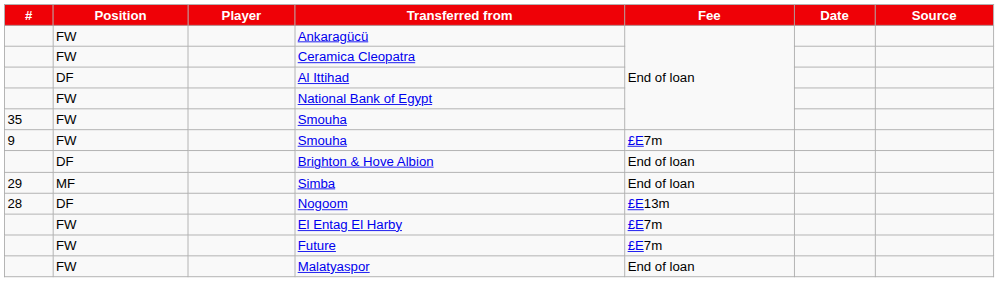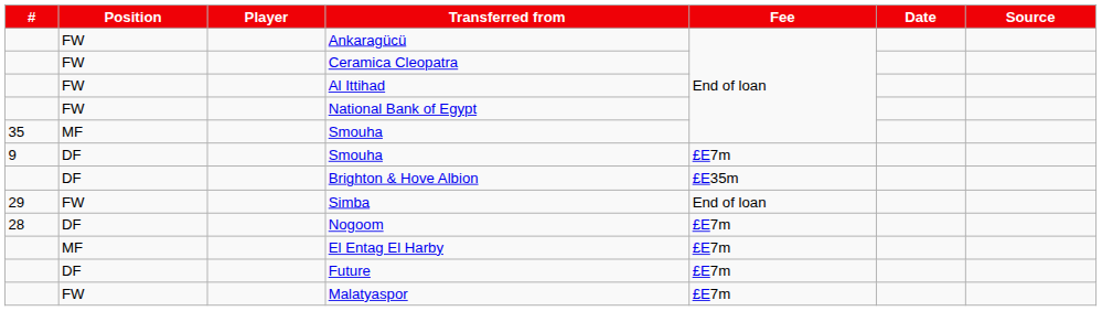Al Ittihad | Position: DF -> FW
35 / Smouha | Position: FW -> MF
9 / Smouha | Position: FW -> DF
Brighton & Hove Albion | Fee: End of loan -> £E35m
Simba | Position: MF -> FW
Nogoom | Fee: £E13m -> £E7m
El Entag El Harby | Position: FW -> MF
Future | Position: FW -> DF
Malatyaspor | Fee: End of loan -> £E7m
